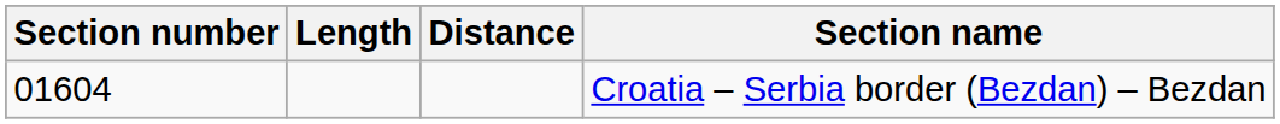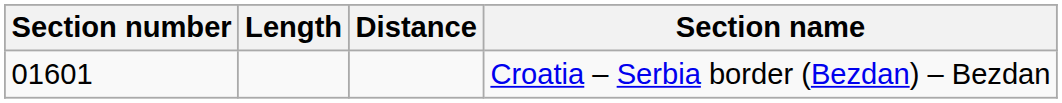Croatia – Serbia border (Bezdan) – Bezdan | Section number: 01604 -> 01601
